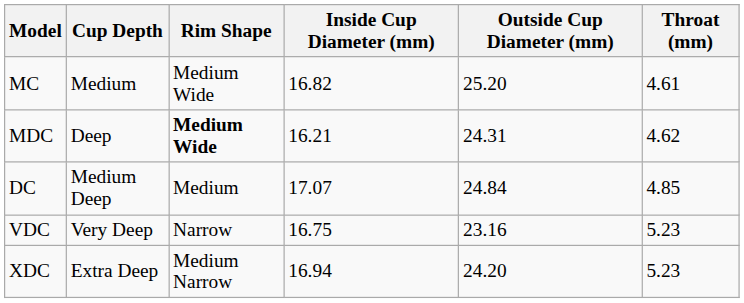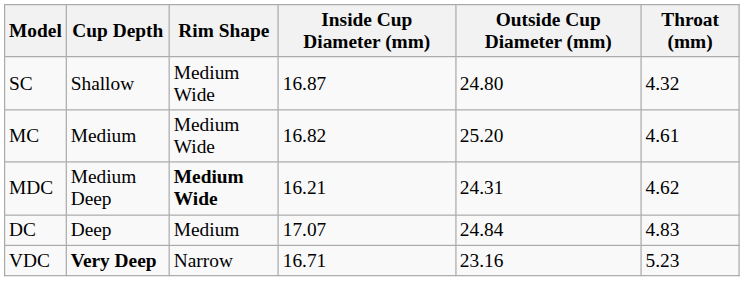+ row: SC | Shallow | Medium Wide | 16.87 | 24.80 | 4.32
MDC | Cup Depth: Deep -> Medium Deep
DC | Cup Depth: Medium Deep -> Deep
DC | Throat (mm): 4.85 -> 4.83
VDC | Cup Depth: normal -> bold
VDC | Inside Cup Diameter (mm): 16.75 -> 16.71
- row: XDC | Extra Deep | Medium Narrow | 16.94 | 24.20 | 5.23
